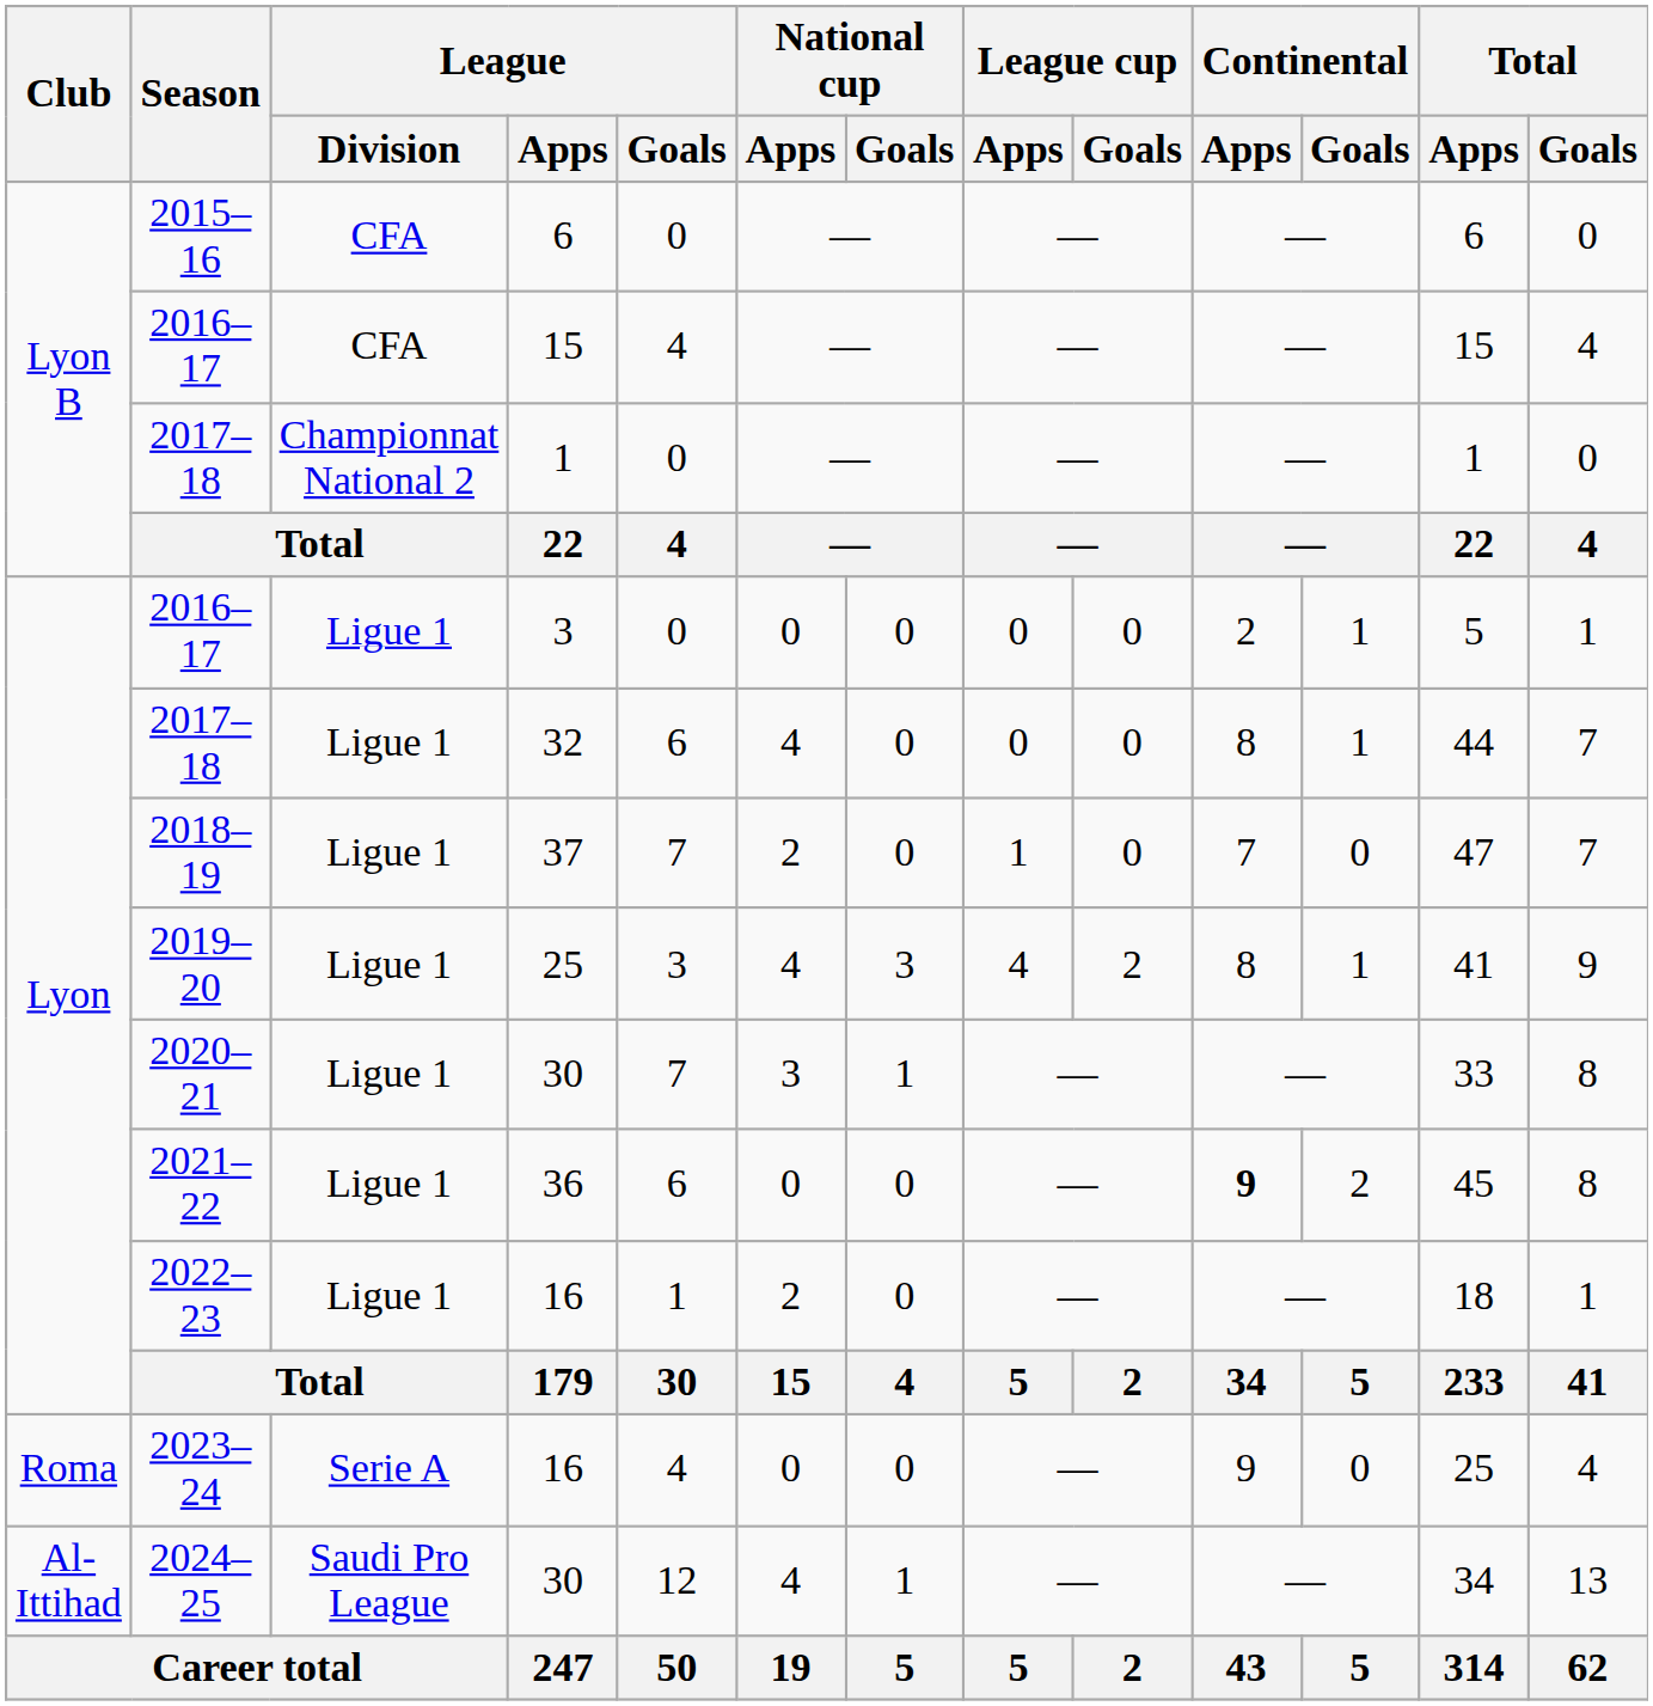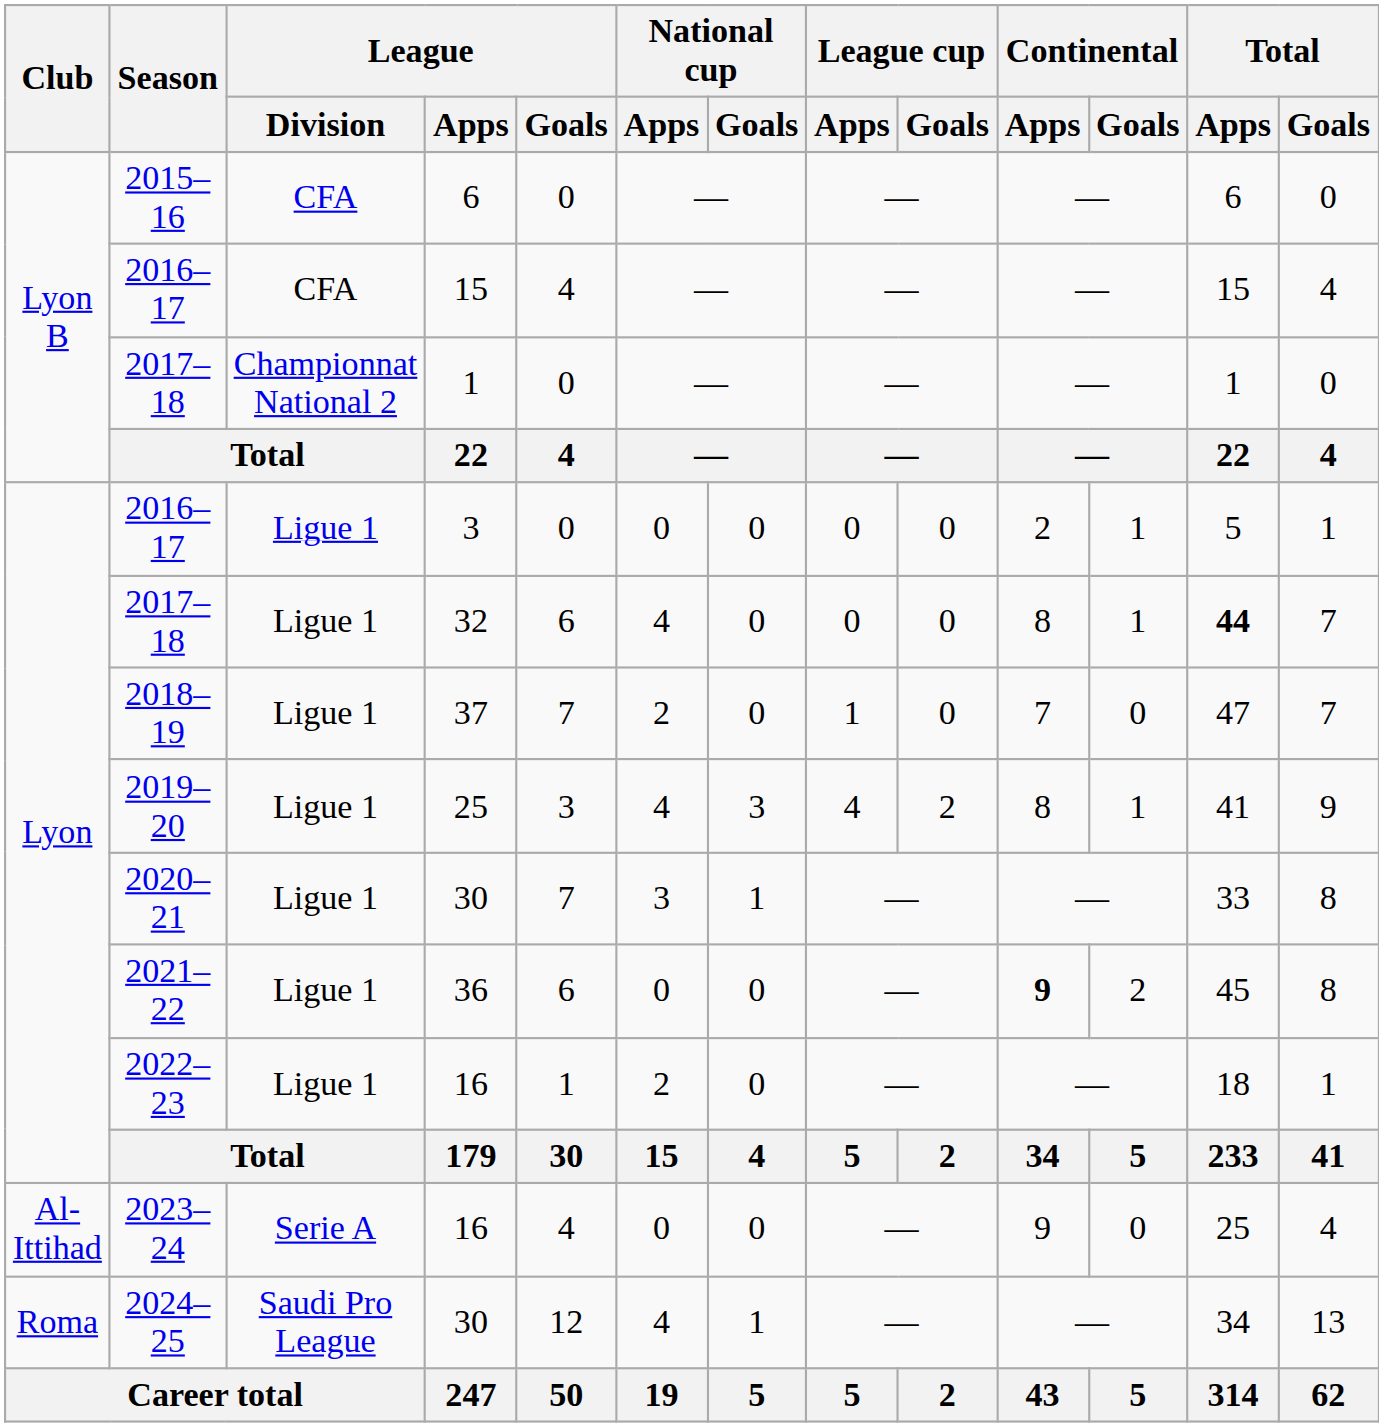2017–18 / 32 | Total / Apps: normal -> bold
2023–24 | Club: Roma -> Al-Ittihad
2024–25 | Club: Al-Ittihad -> Roma
